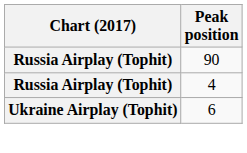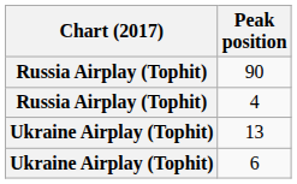+ row: Ukraine Airplay (Tophit) | 13
